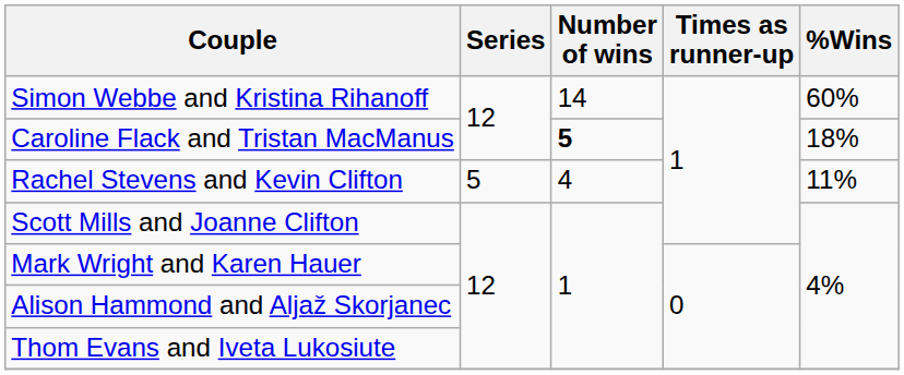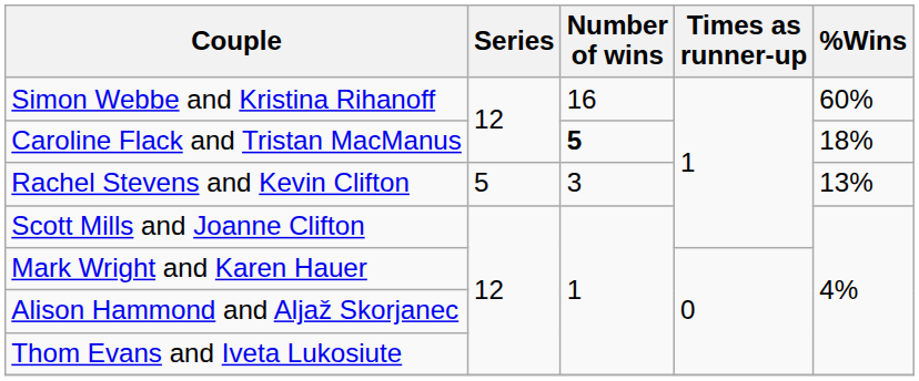Simon Webbe and Kristina Rihanoff | Number of wins: 14 -> 16
Rachel Stevens and Kevin Clifton | Number of wins: 4 -> 3
Rachel Stevens and Kevin Clifton | %Wins: 11% -> 13%
